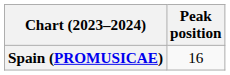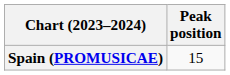Spain (PROMUSICAE) | Peak position: 16 -> 15
